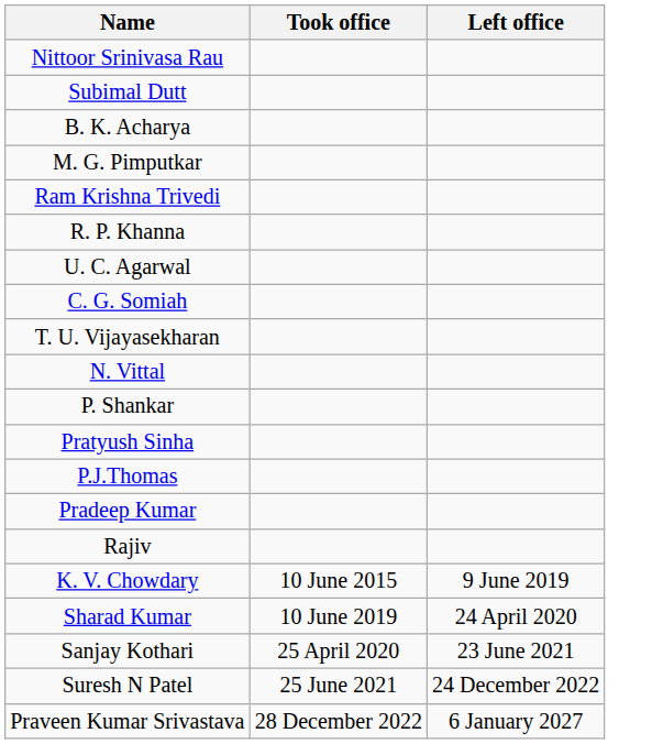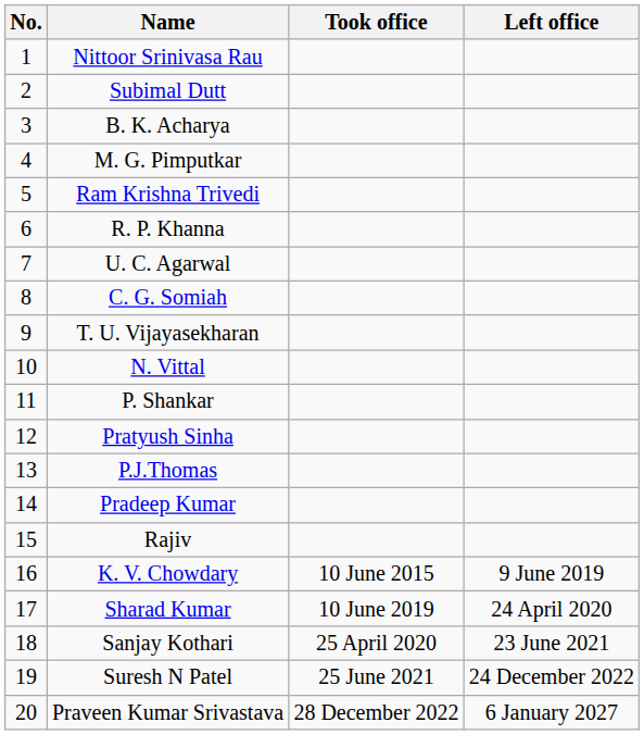+ column: No. | 1 | 2 | 3 | 4 | 5 | 6 | 7 | 8 | 9 | 10 | 11 | 12 | 13 | 14 | 15 | 16 | 17 | 18 | 19 | 20
